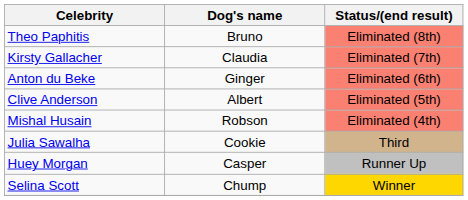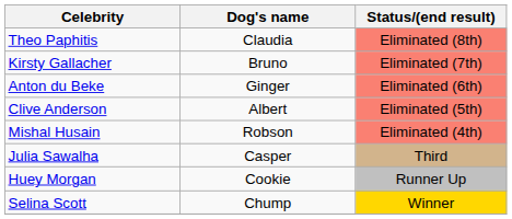Theo Paphitis | Dog's name: Bruno -> Claudia
Kirsty Gallacher | Dog's name: Claudia -> Bruno
Julia Sawalha | Dog's name: Cookie -> Casper
Huey Morgan | Dog's name: Casper -> Cookie
